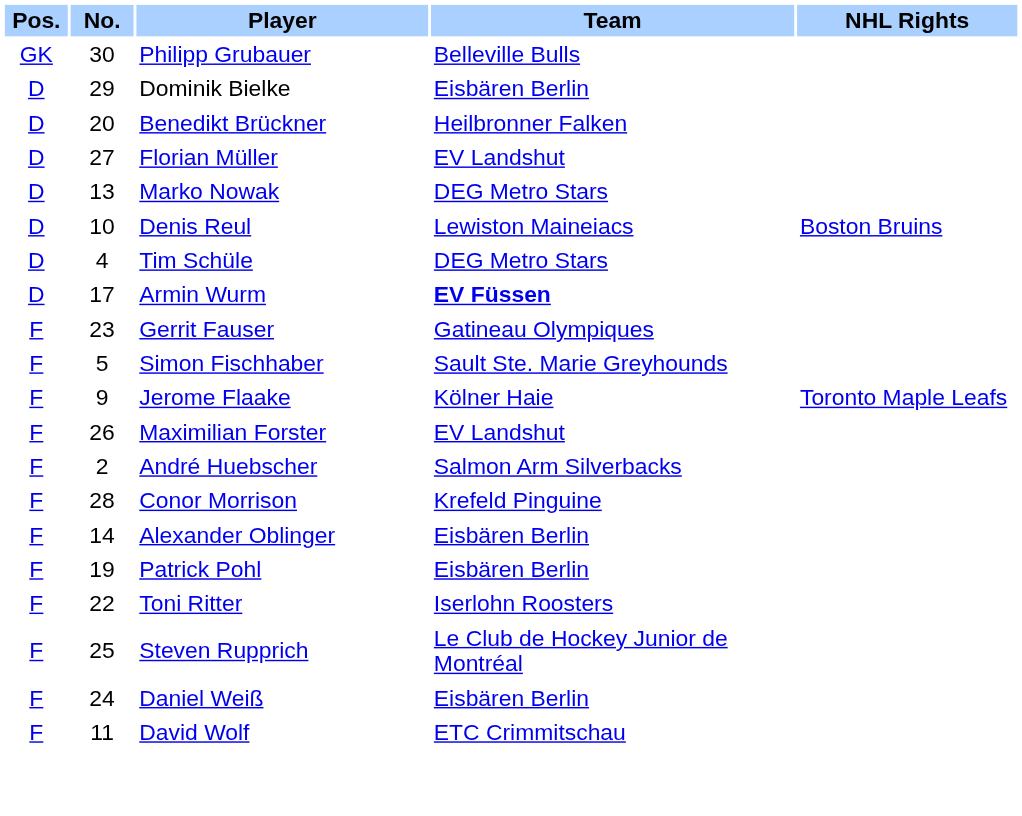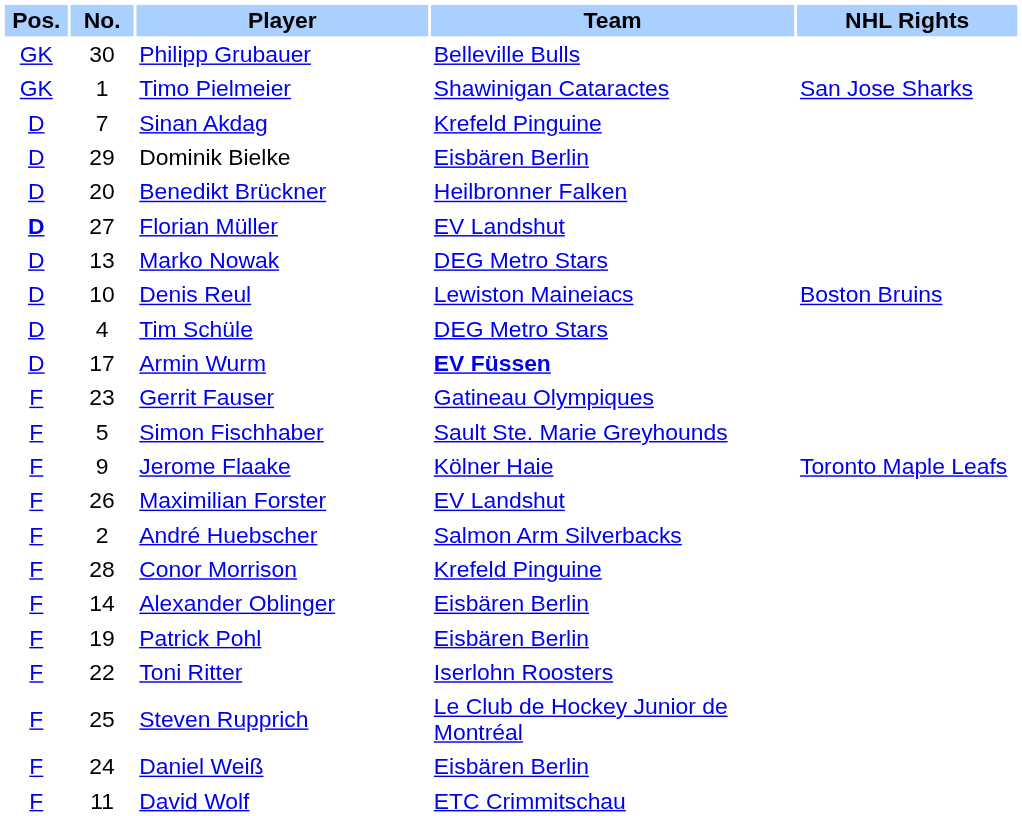+ row: GK | 1 | Timo Pielmeier | Shawinigan Cataractes | San Jose Sharks
+ row: D | 7 | Sinan Akdag | Krefeld Pinguine
Florian Müller | Pos.: normal -> bold
